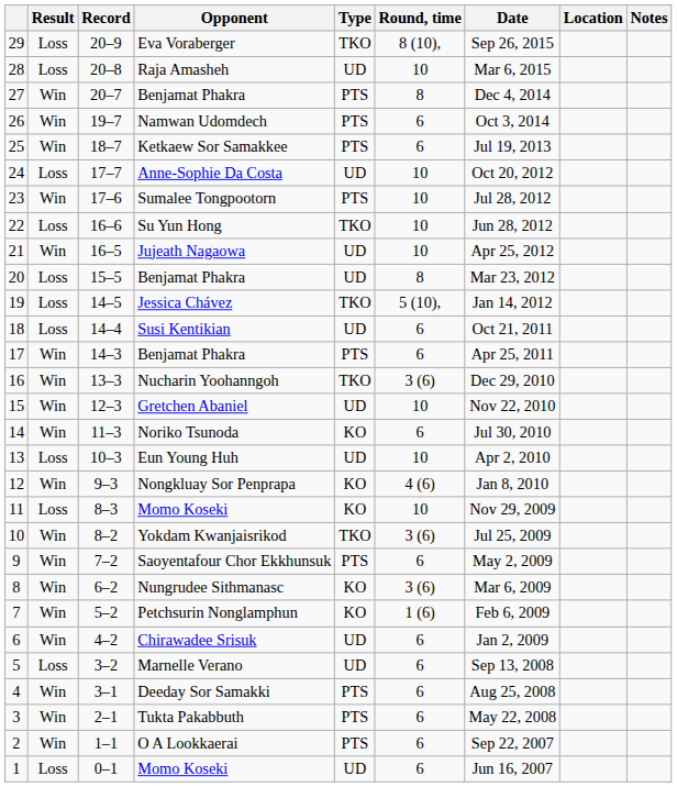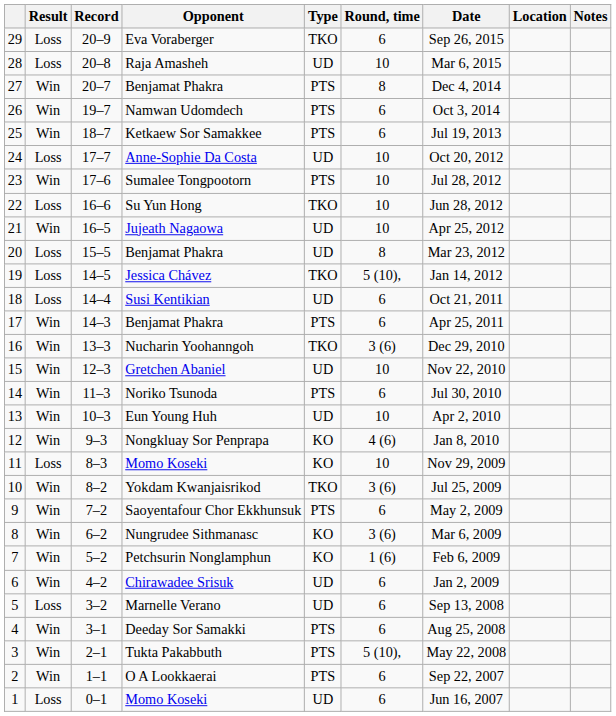29 | Round, time: 8 (10), -> 6
14 | Type: KO -> PTS
13 | Result: Loss -> Win
3 | Round, time: 6 -> 5 (10),
